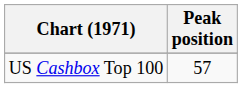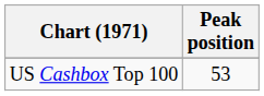US Cashbox Top 100 | Peak position: 57 -> 53
